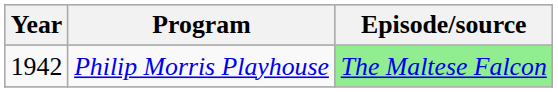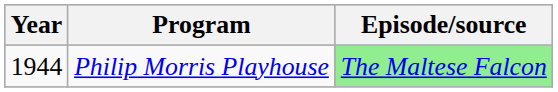Philip Morris Playhouse | Year: 1942 -> 1944
